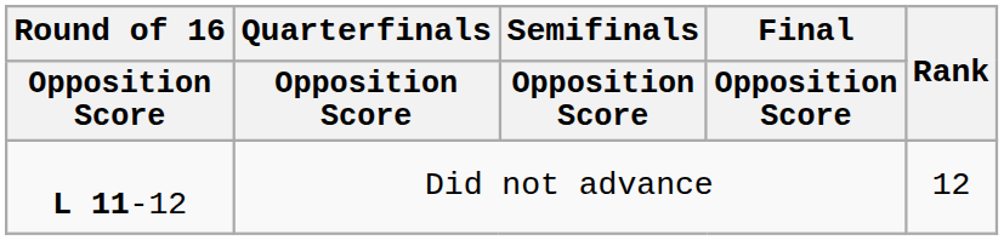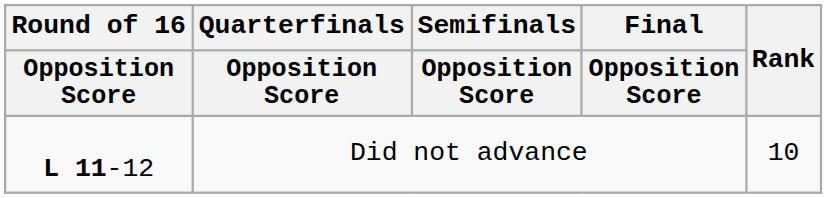Did not advance | Rank: 12 -> 10
